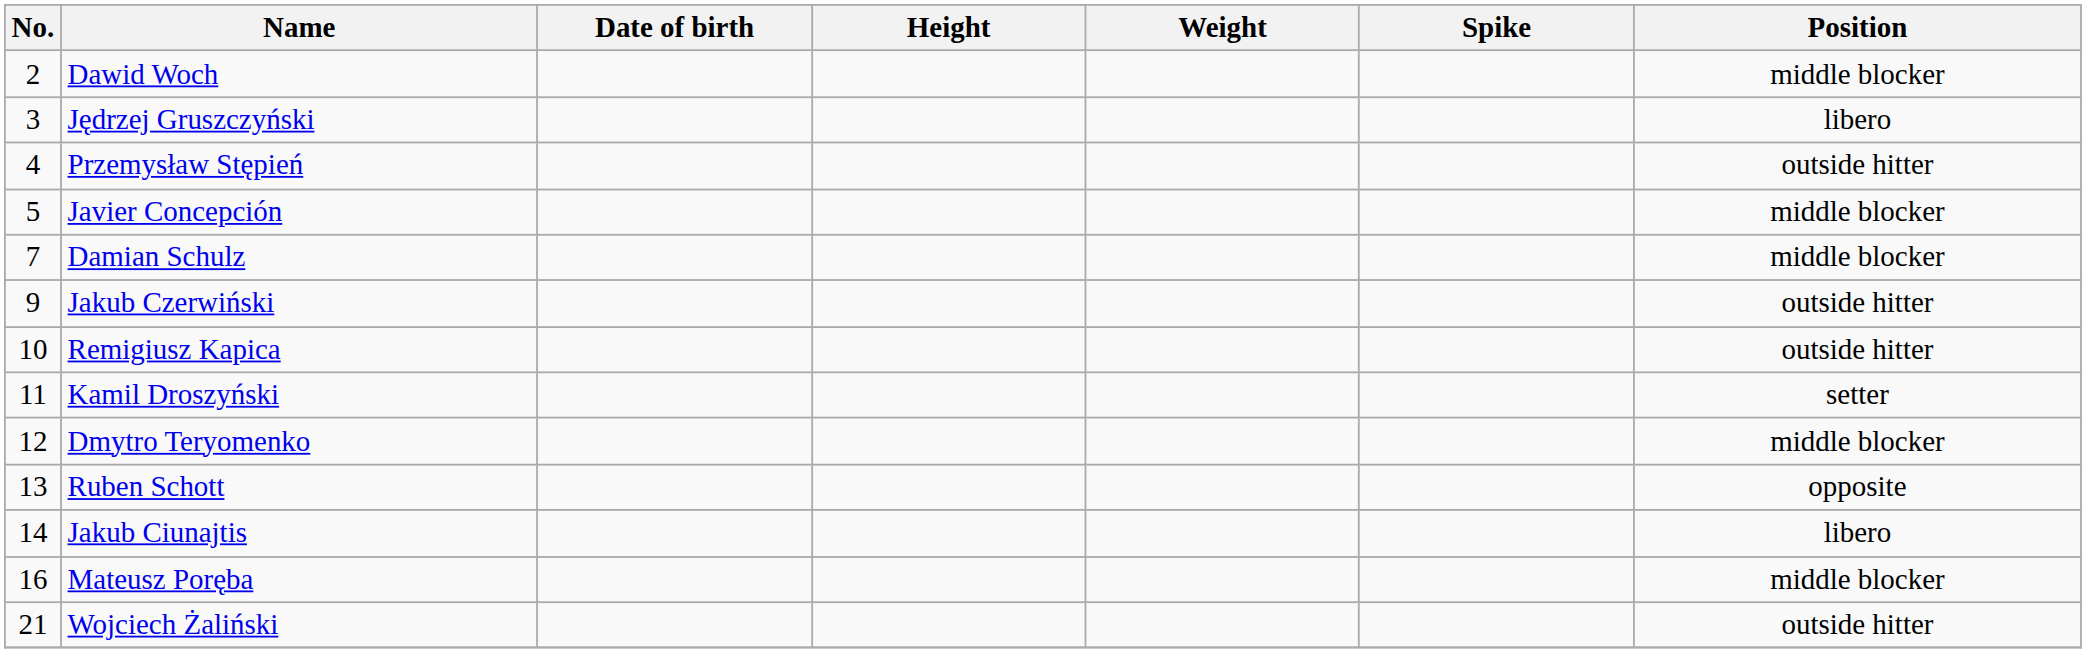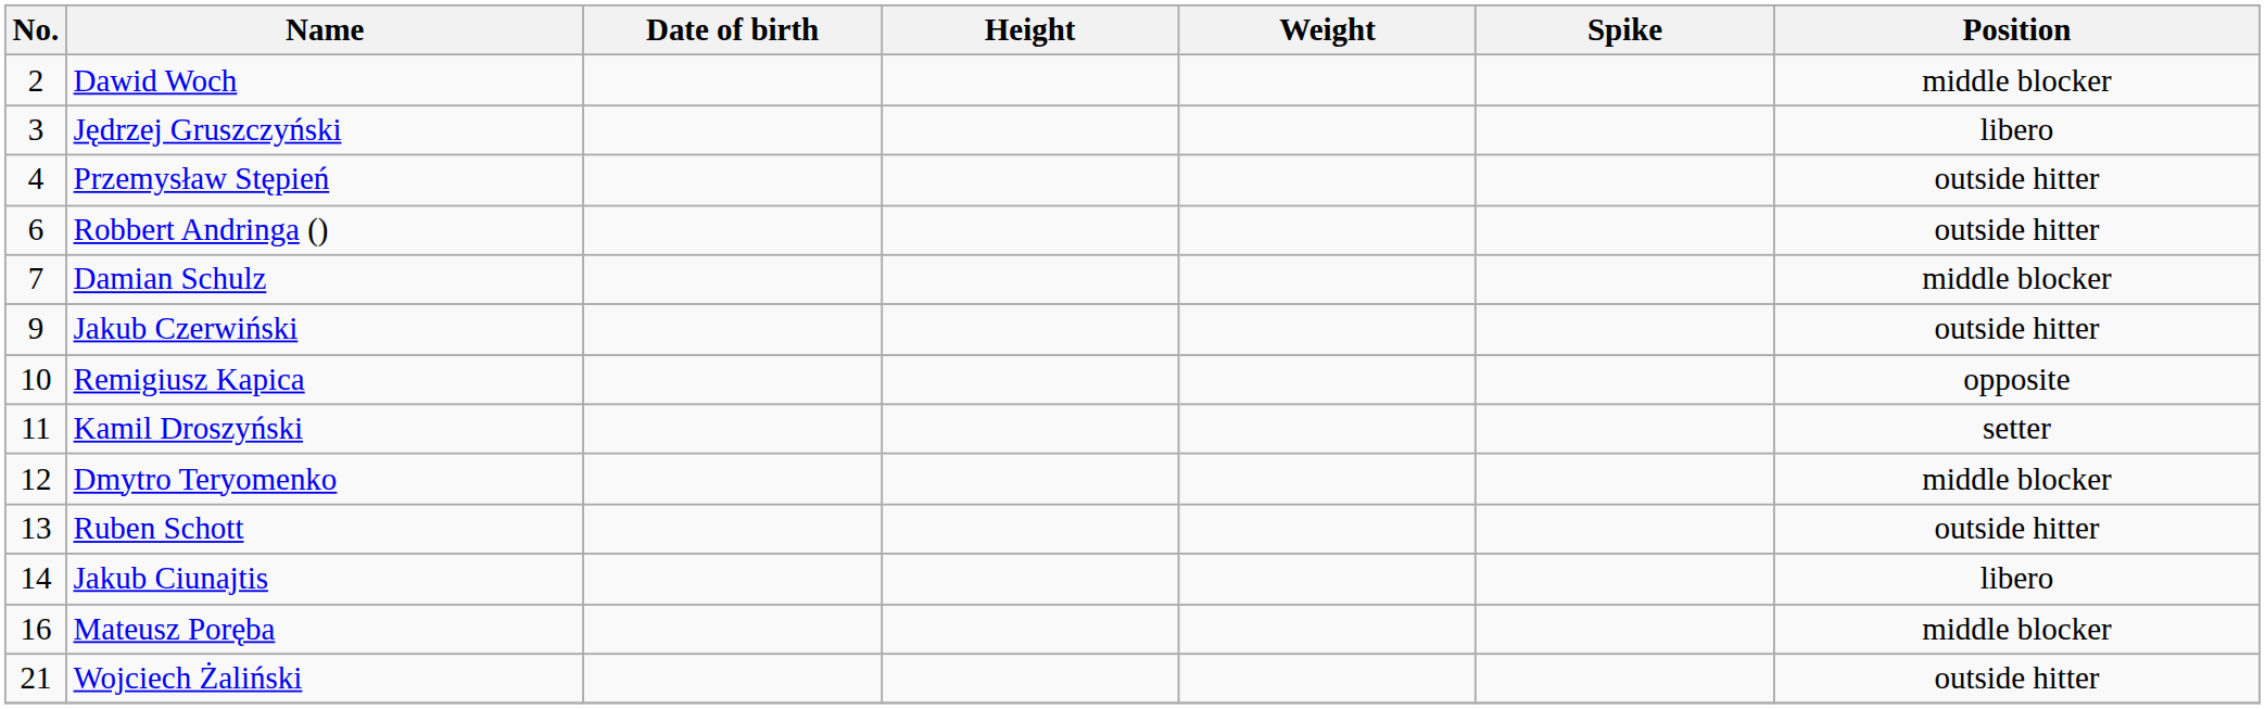- row: 5 | Javier Concepción | middle blocker
+ row: 6 | Robbert Andringa () | outside hitter
Remigiusz Kapica | Position: outside hitter -> opposite
Ruben Schott | Position: opposite -> outside hitter
